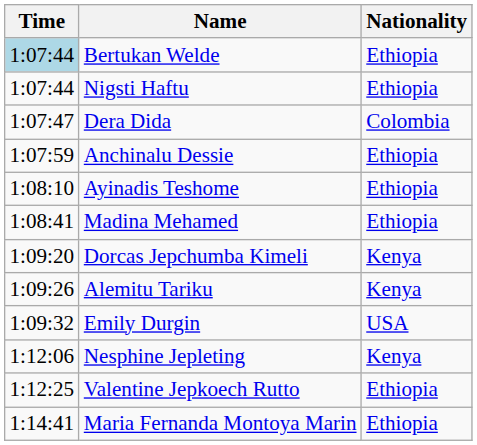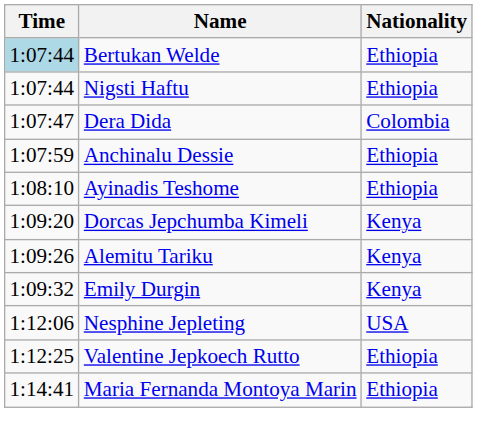- row: 1:08:41 | Madina Mehamed | Ethiopia
Emily Durgin | Nationality: USA -> Kenya
Nesphine Jepleting | Nationality: Kenya -> USA
